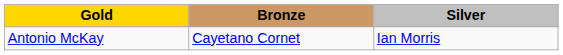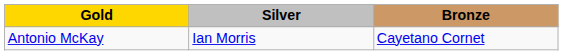columns swapped: Silver <-> Bronze
